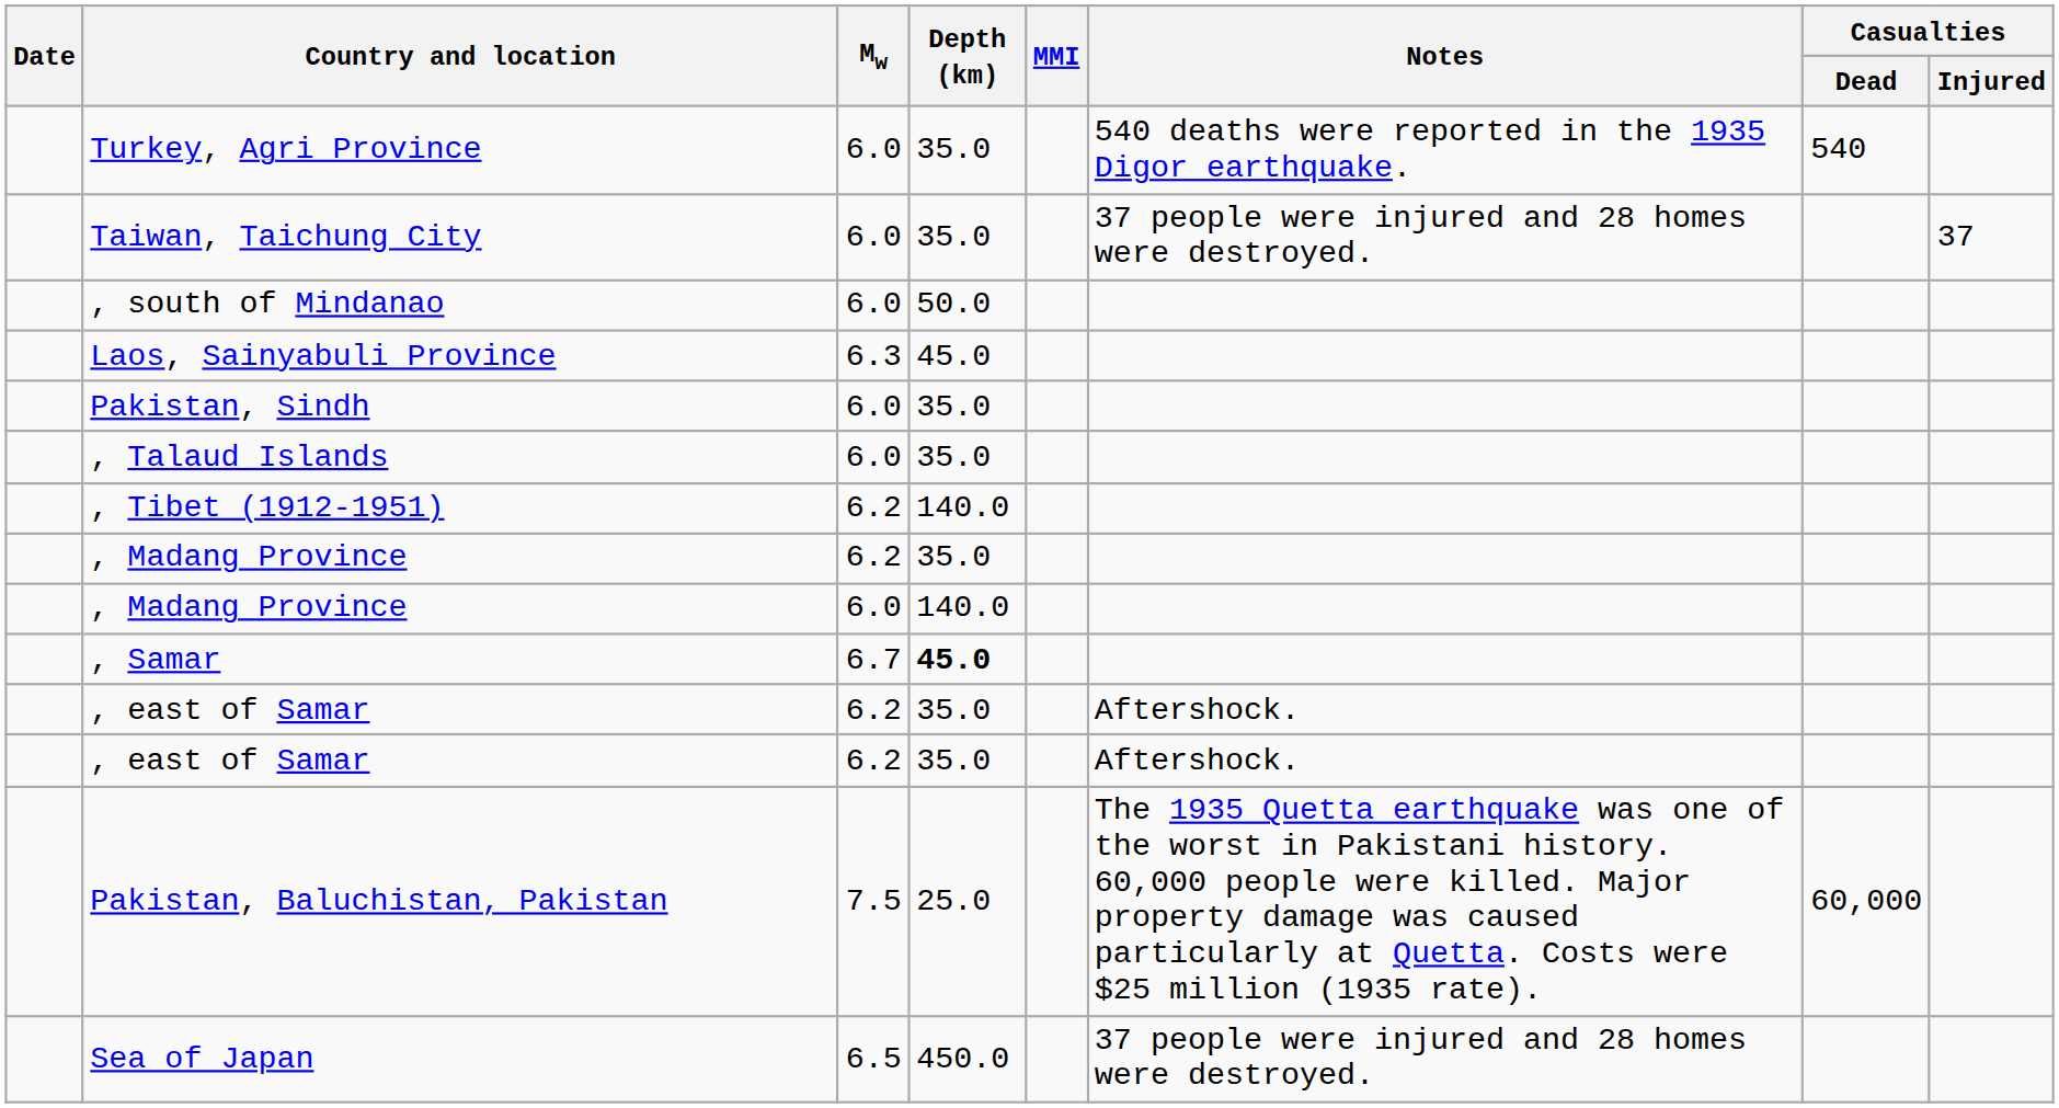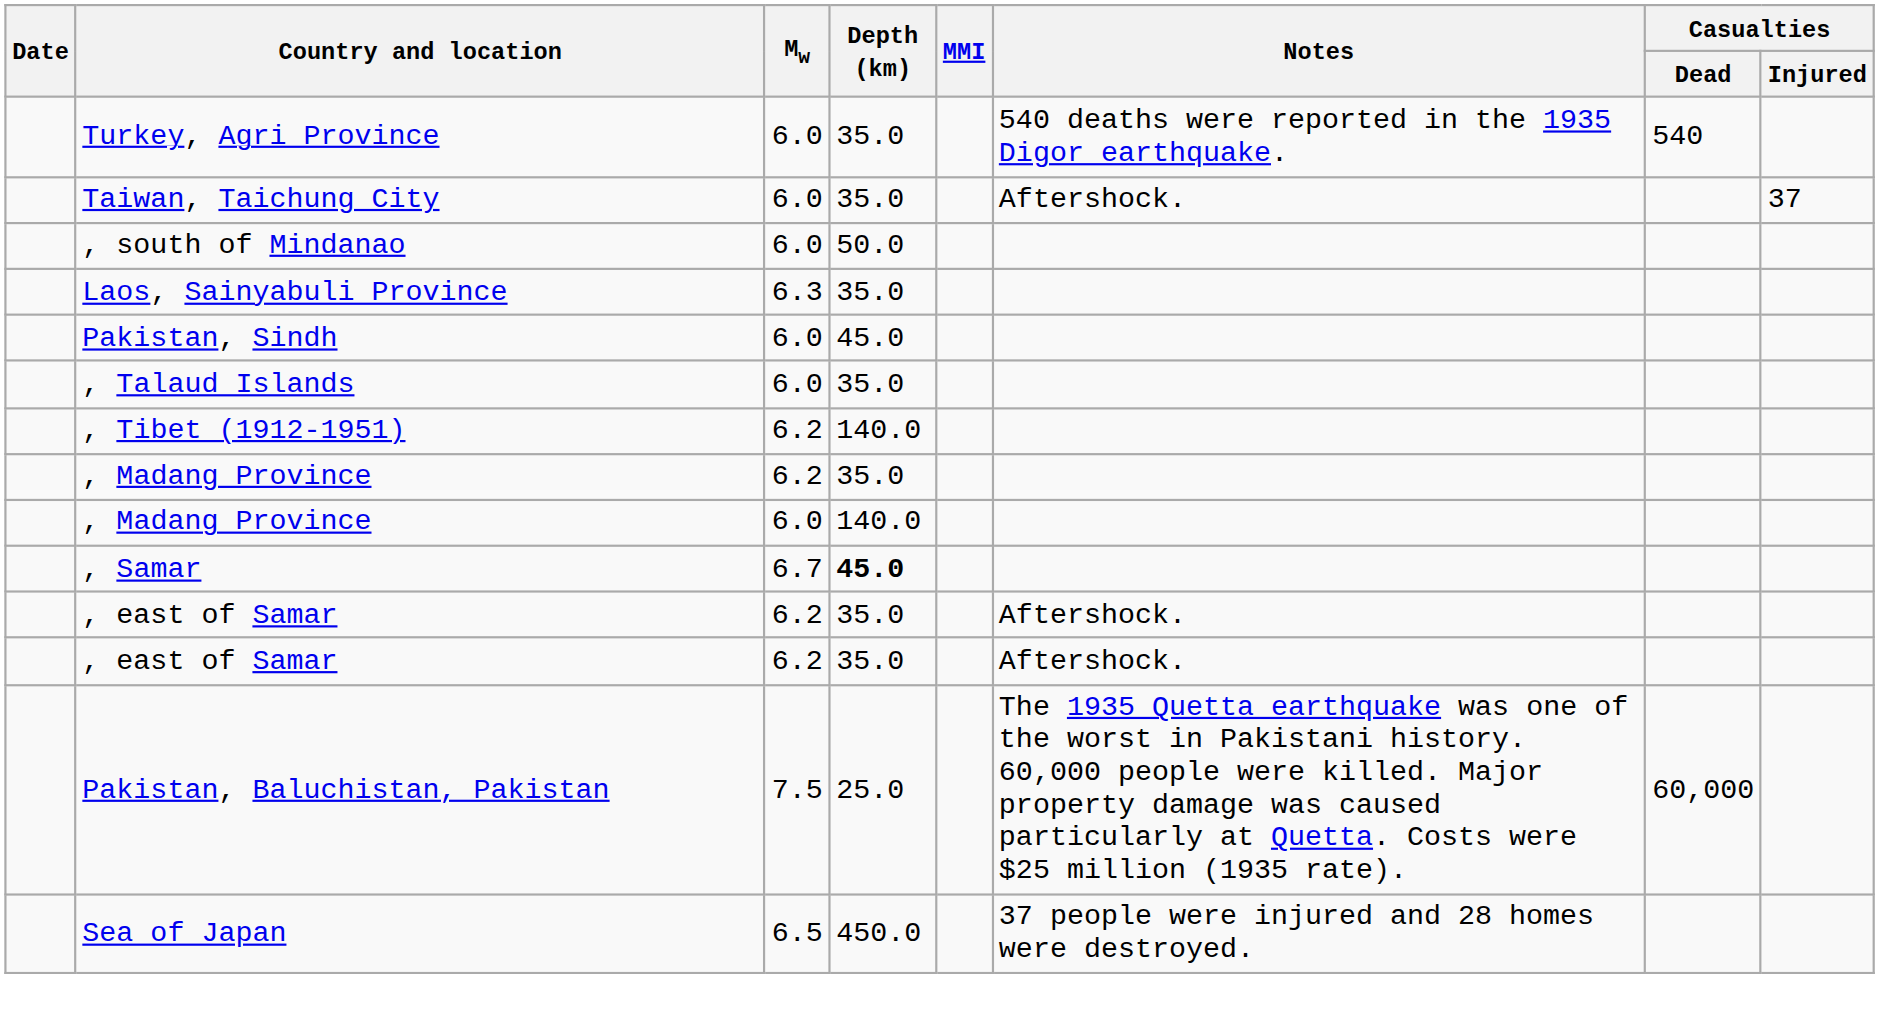Taiwan, Taichung City | Notes: 37 people were injured and 28 homes were destroyed. -> Aftershock.
Laos, Sainyabuli Province | Depth (km): 45.0 -> 35.0
Pakistan, Sindh | Depth (km): 35.0 -> 45.0
